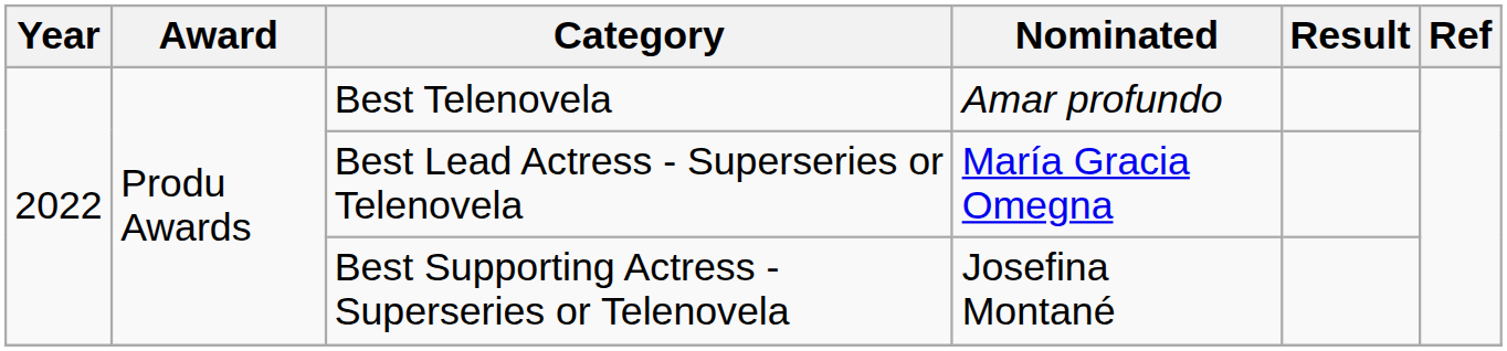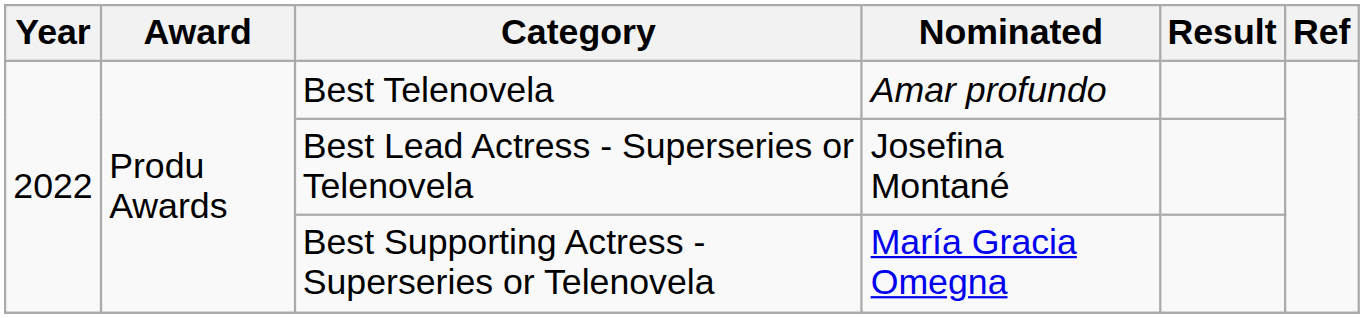Best Lead Actress - Superseries or Telenovela | Nominated: María Gracia Omegna -> Josefina Montané
Best Supporting Actress - Superseries or Telenovela | Nominated: Josefina Montané -> María Gracia Omegna
